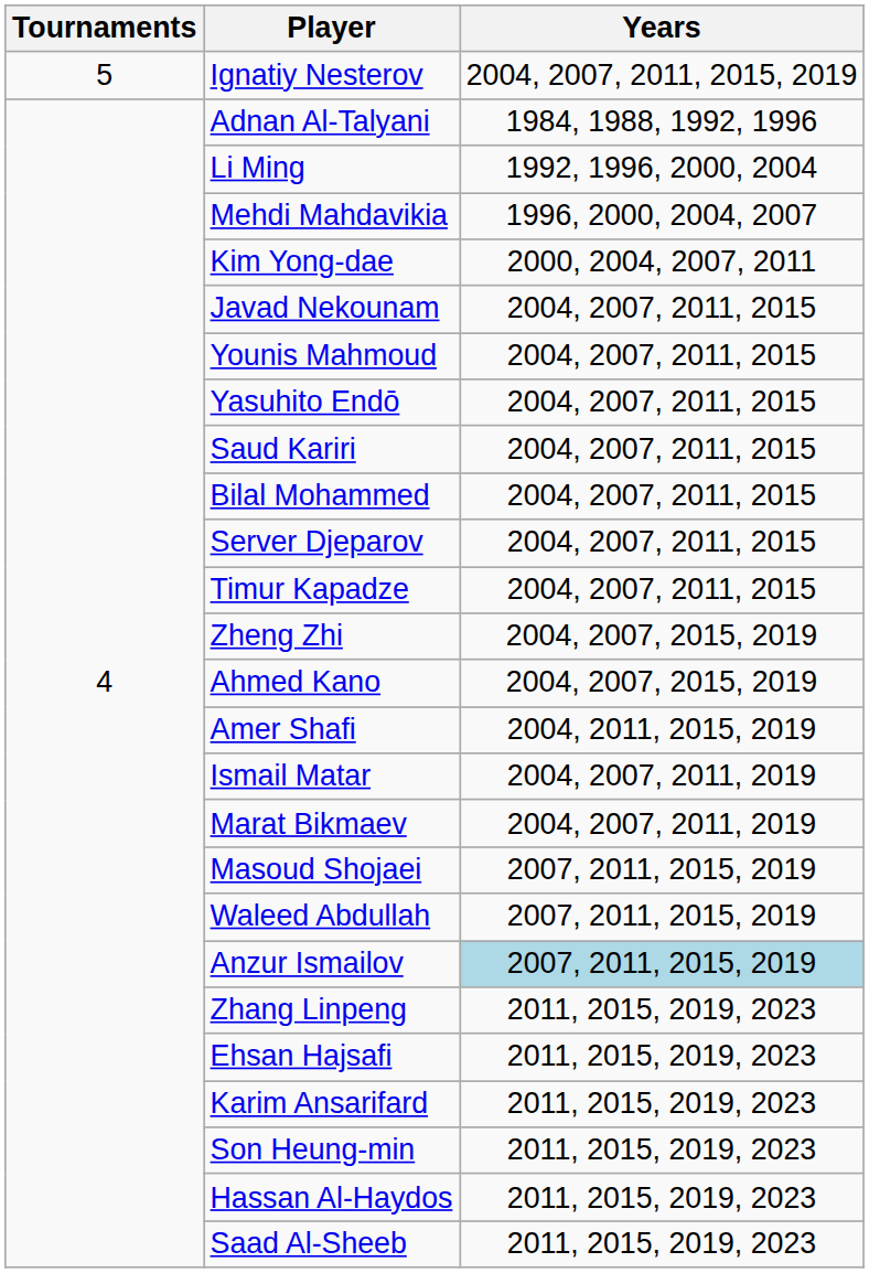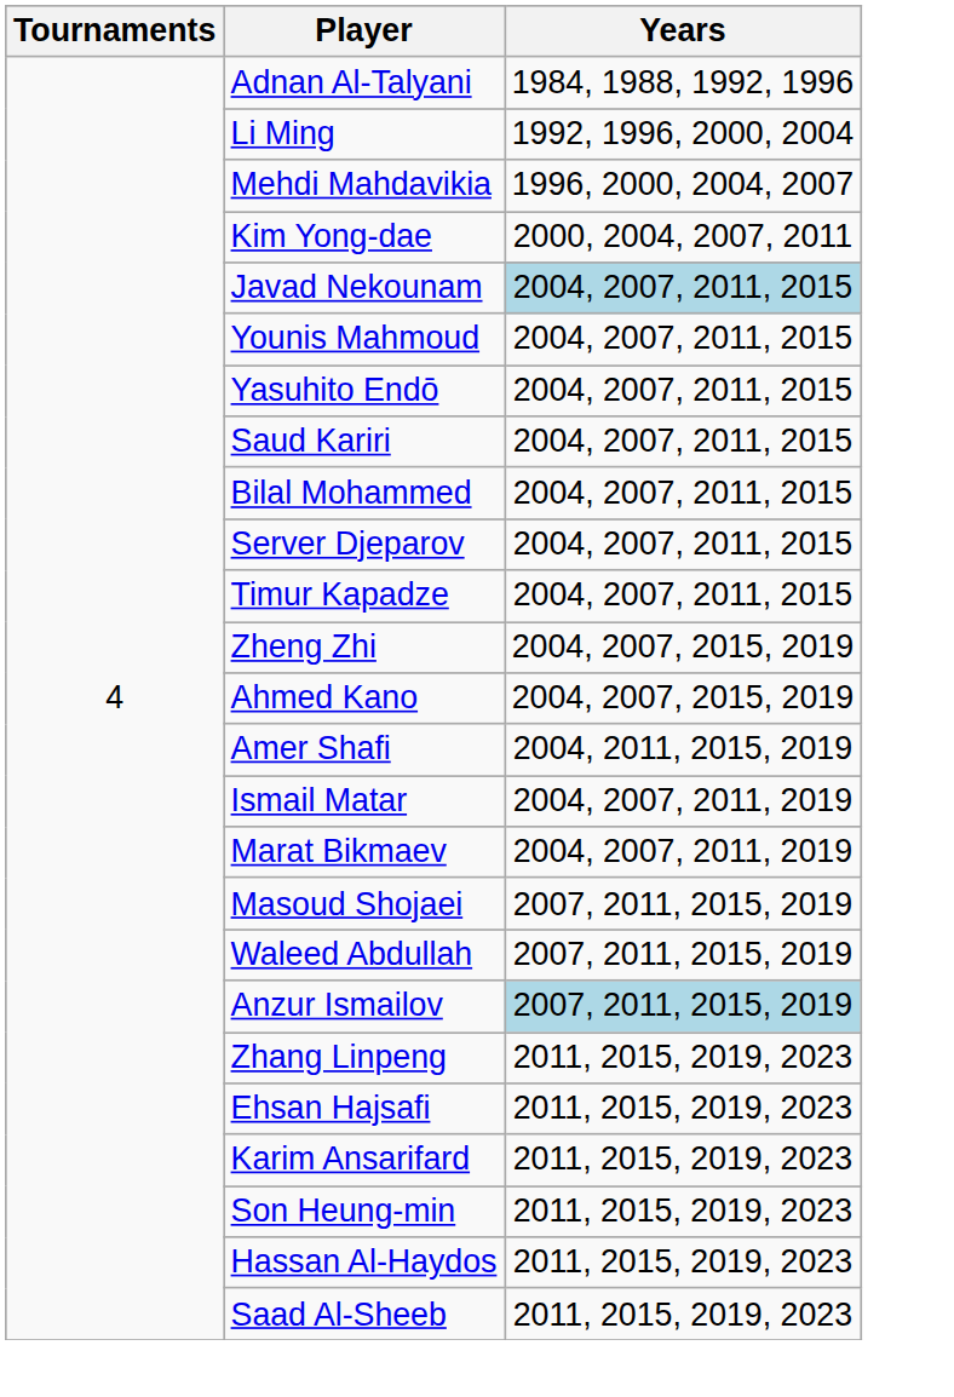- row: 5 | Ignatiy Nesterov | 2004, 2007, 2011, 2015, 2019
Javad Nekounam | Years: no background -> lightblue background
